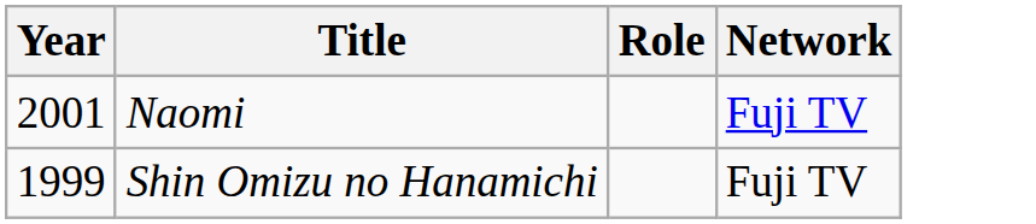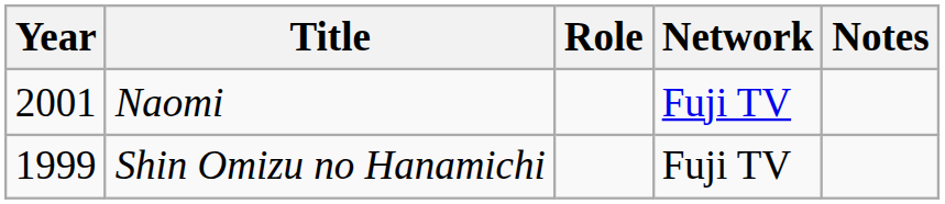+ column: Notes
